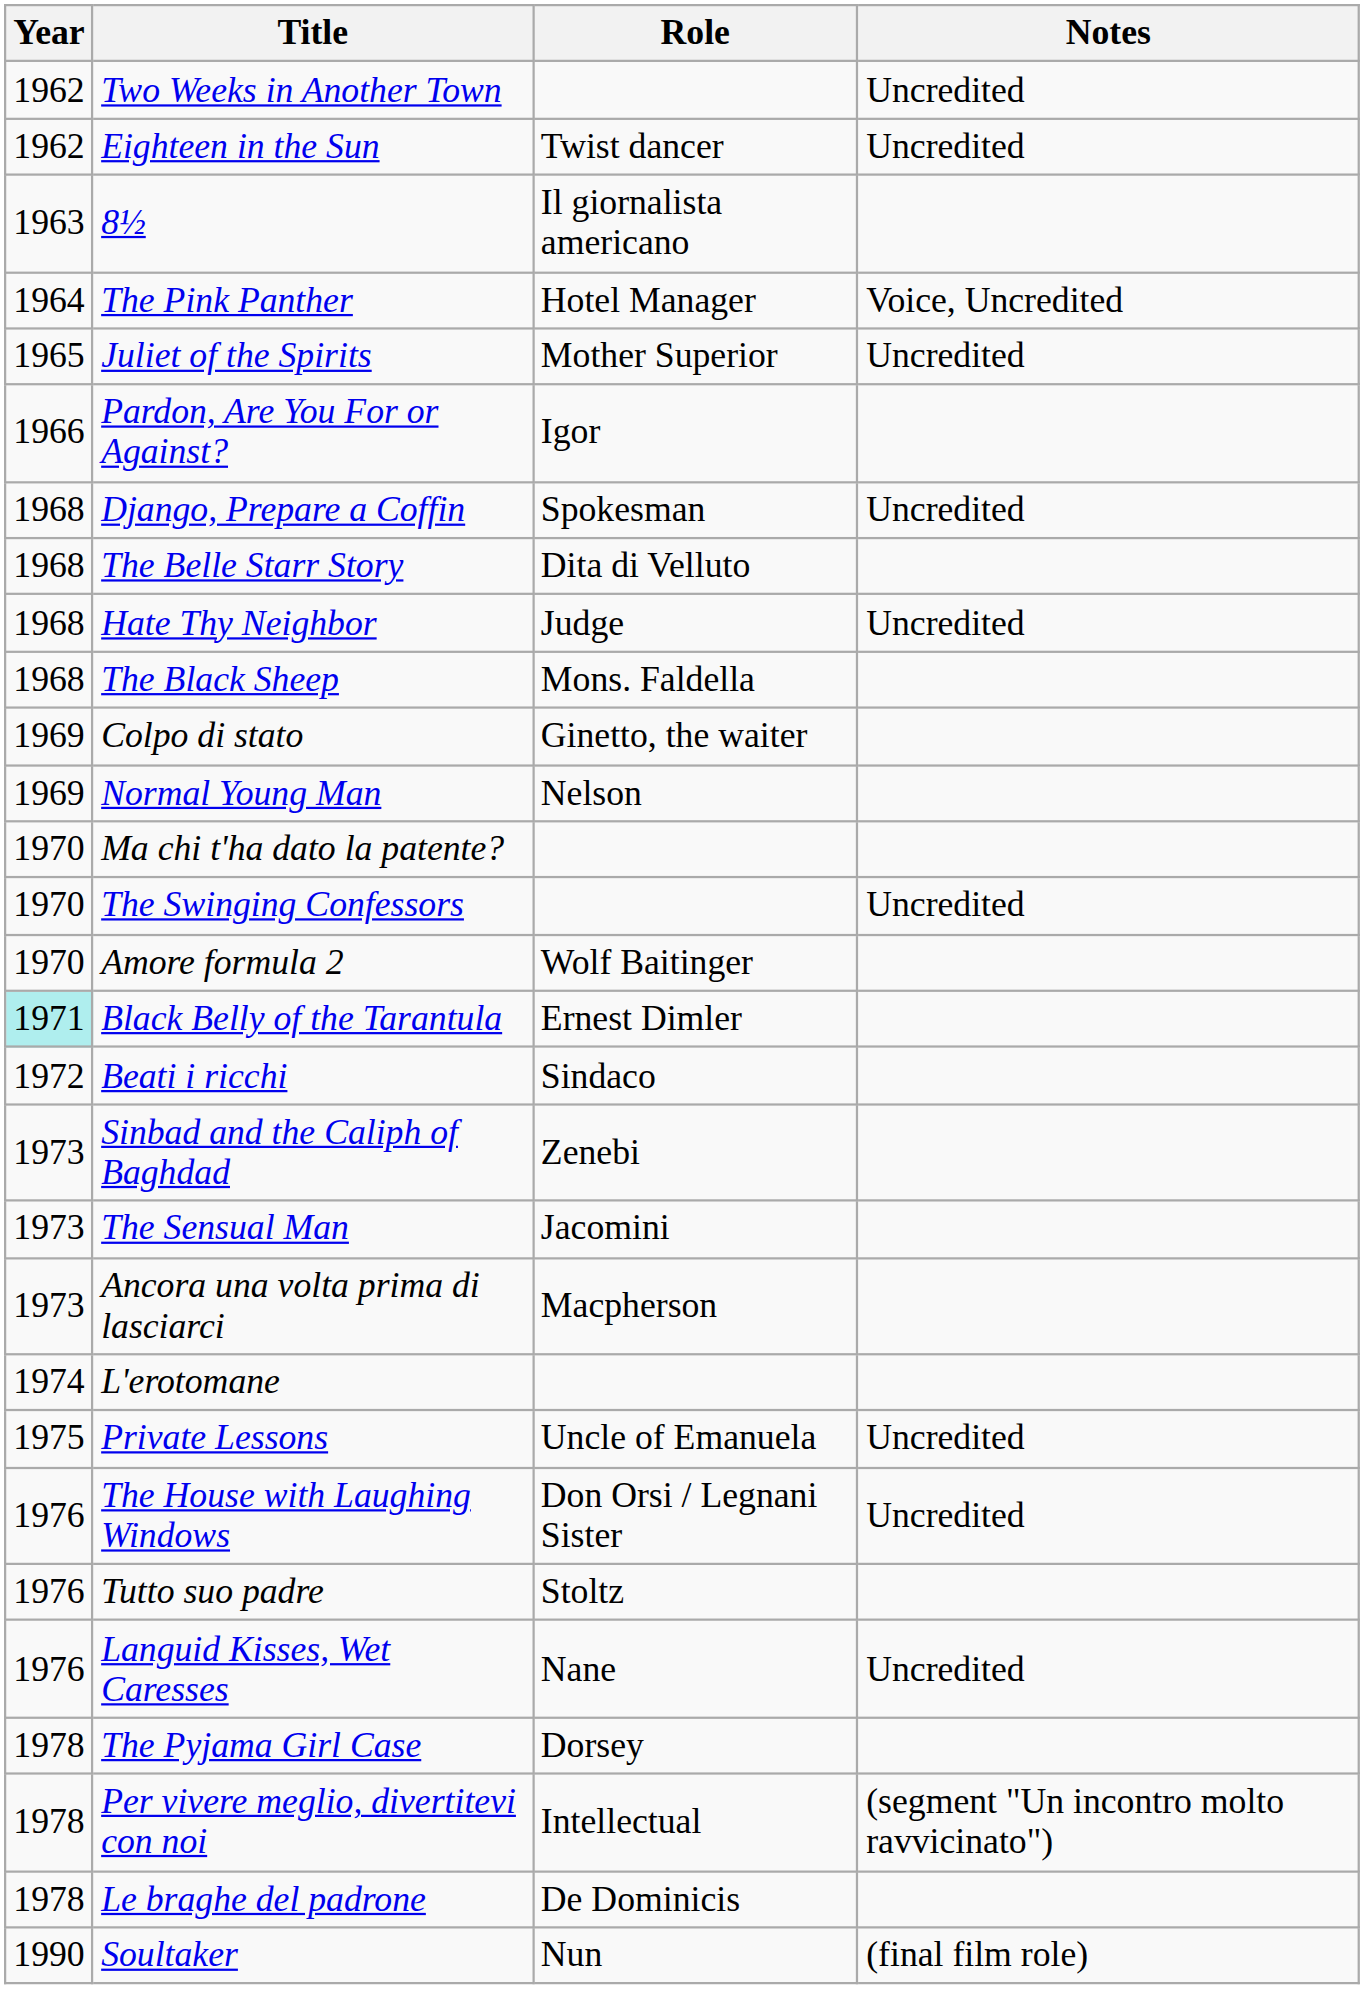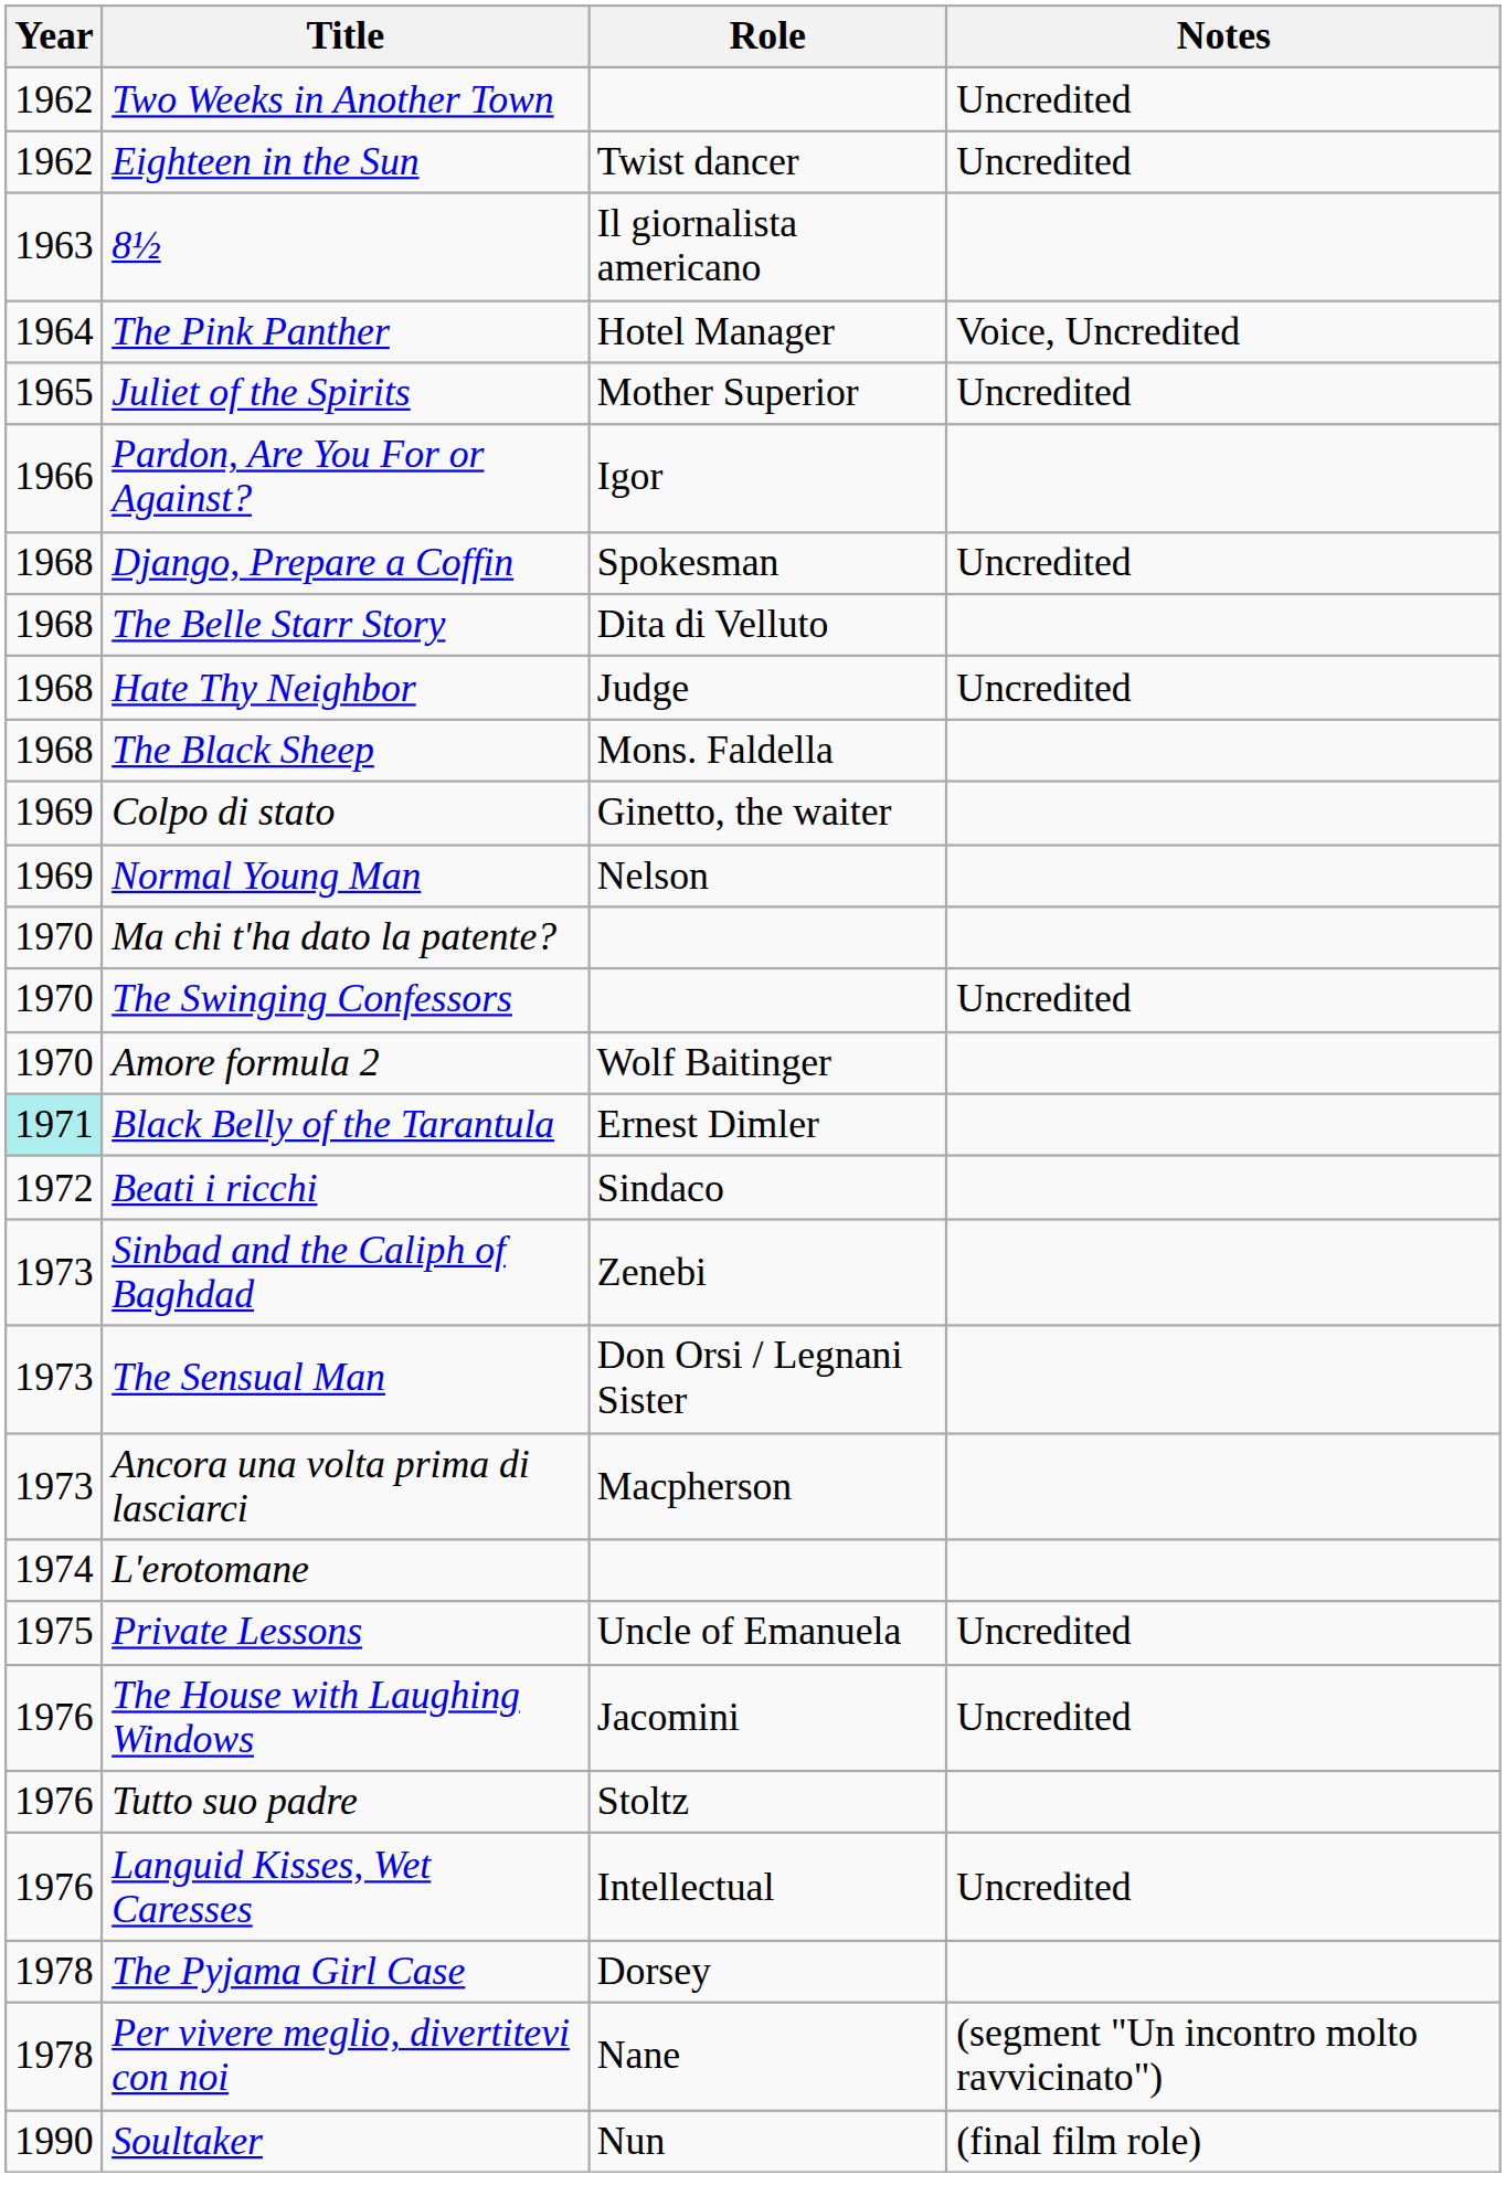The Sensual Man | Role: Jacomini -> Don Orsi / Legnani Sister
The House with Laughing Windows | Role: Don Orsi / Legnani Sister -> Jacomini
Languid Kisses, Wet Caresses | Role: Nane -> Intellectual
Per vivere meglio, divertitevi con noi | Role: Intellectual -> Nane
- row: 1978 | Le braghe del padrone | De Dominicis
